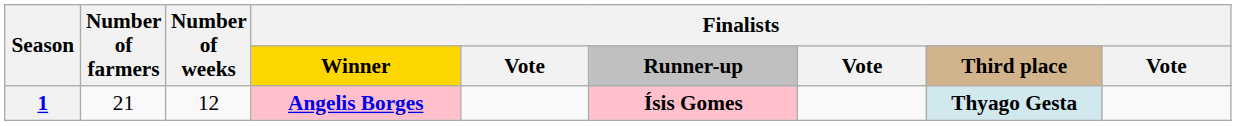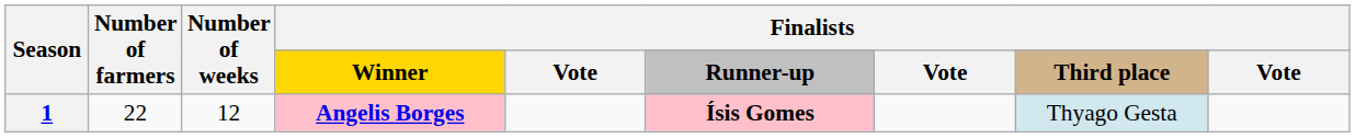1 | Number of farmers: 21 -> 22
1 | column 8: bold -> normal
